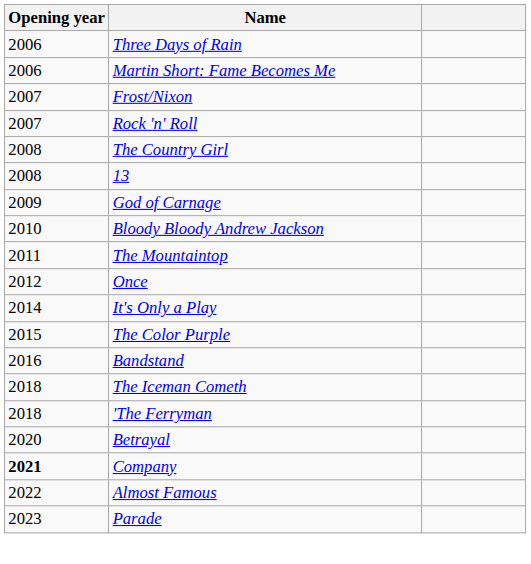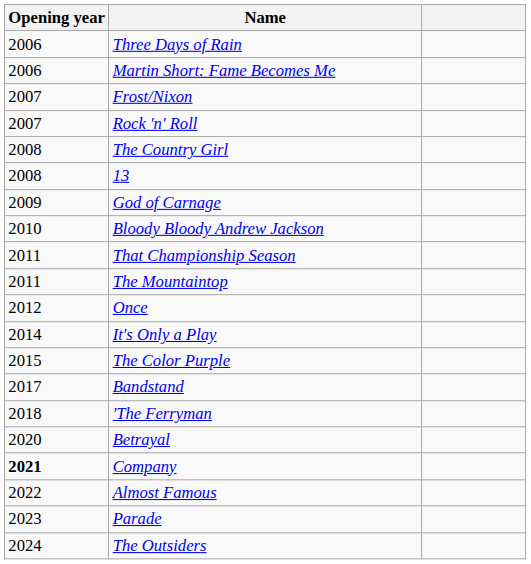+ row: 2011 | That Championship Season
Bandstand | Opening year: 2016 -> 2017
- row: 2018 | The Iceman Cometh
+ row: 2024 | The Outsiders
